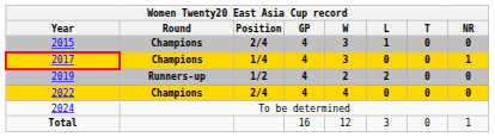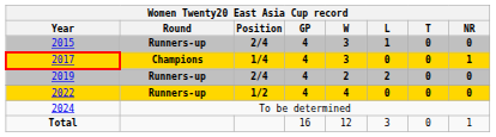2015 | Round: Champions -> Runners-up
2019 | Position: 1/2 -> 2/4
2022 | Round: Champions -> Runners-up
2022 | Position: 2/4 -> 1/2
